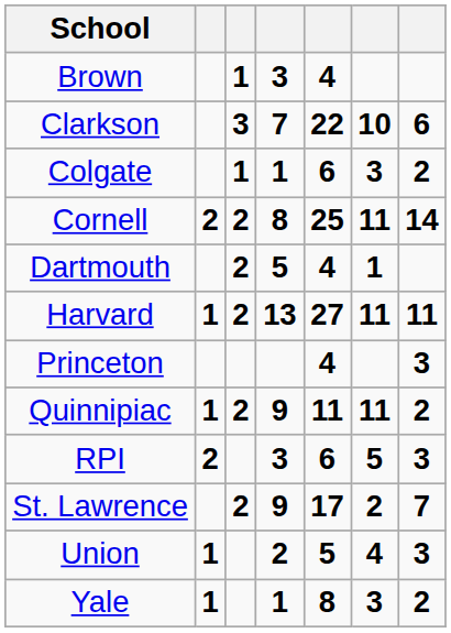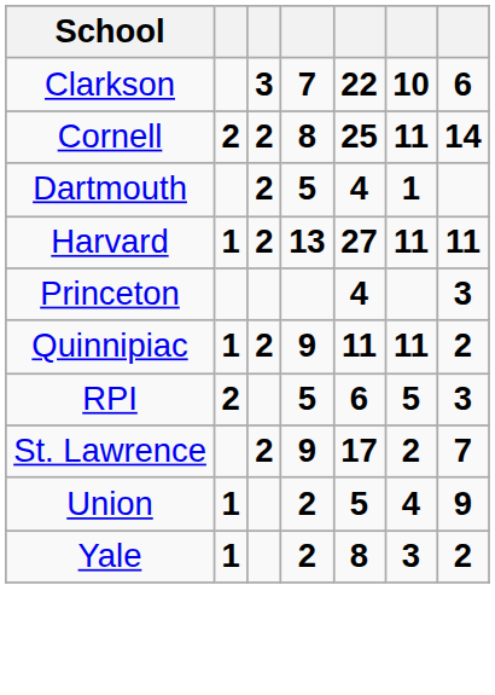- row: Brown | 1 | 3 | 4
- row: Colgate | 1 | 1 | 6 | 3 | 2
RPI | column 4: 3 -> 5
Union | column 7: 3 -> 9
Yale | column 4: 1 -> 2
